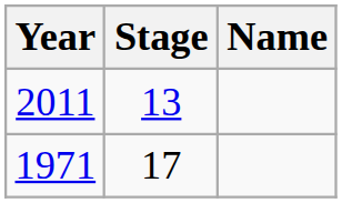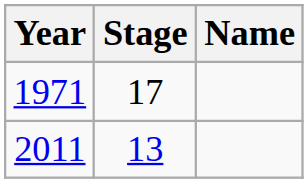rows swapped: 1971 <-> 2011
